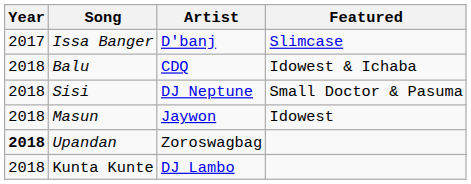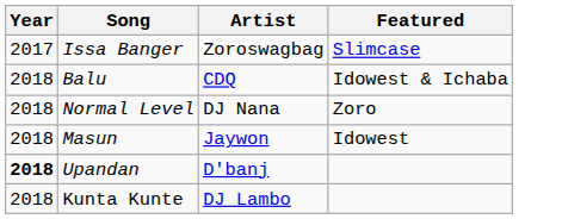Issa Banger | Artist: D'banj -> Zoroswagbag
+ row: 2018 | Normal Level | DJ Nana | Zoro
- row: 2018 | Sisi | DJ Neptune | Small Doctor & Pasuma
Upandan | Artist: Zoroswagbag -> D'banj
